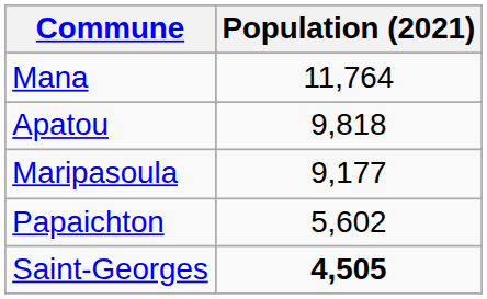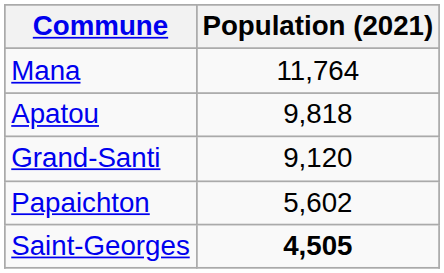- row: Maripasoula | 9,177
+ row: Grand-Santi | 9,120
